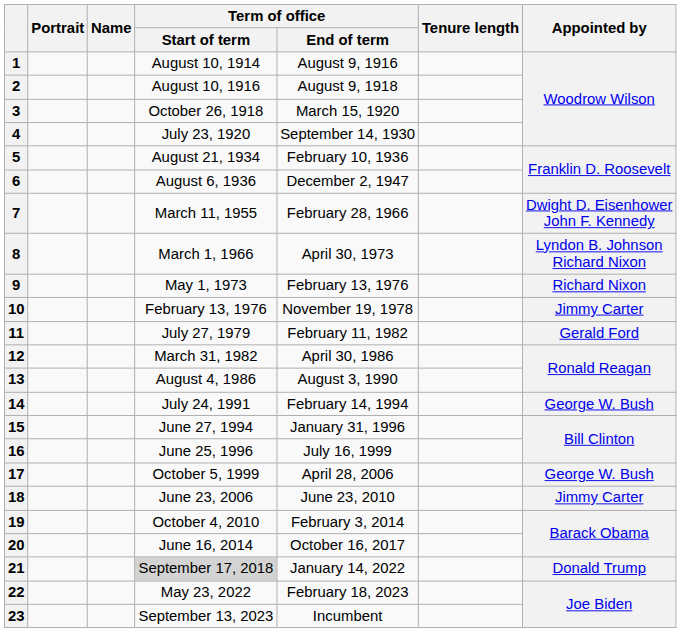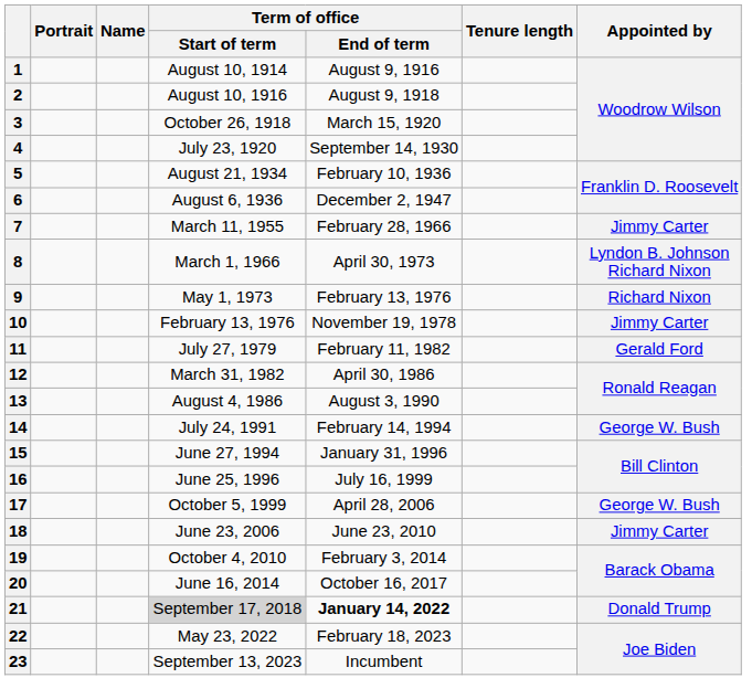7 | Appointed by: Dwight D. Eisenhower John F. Kennedy -> Jimmy Carter
21 | Term of office / End of term: normal -> bold
